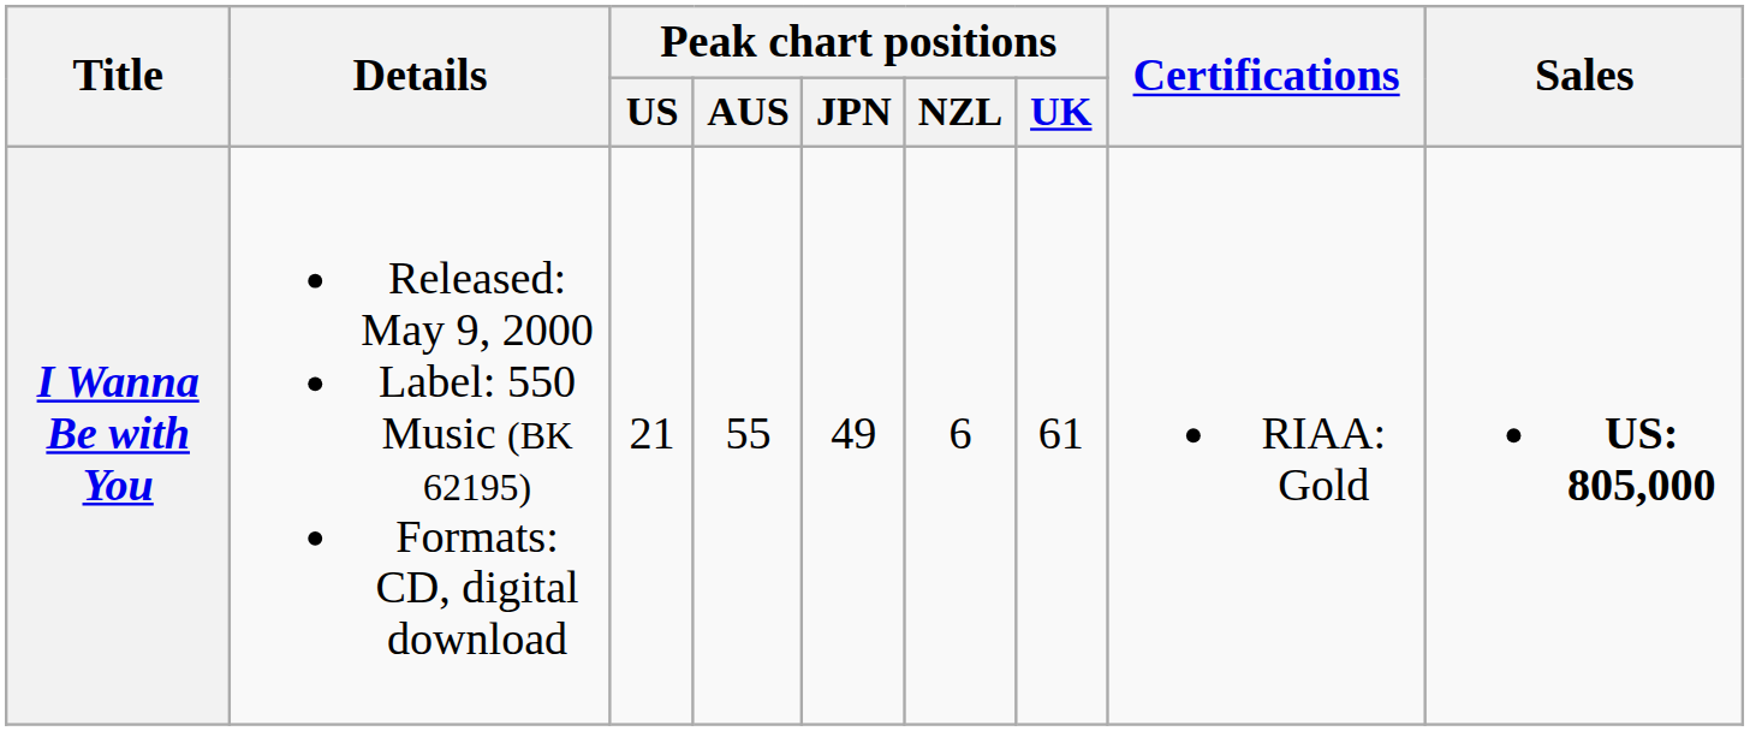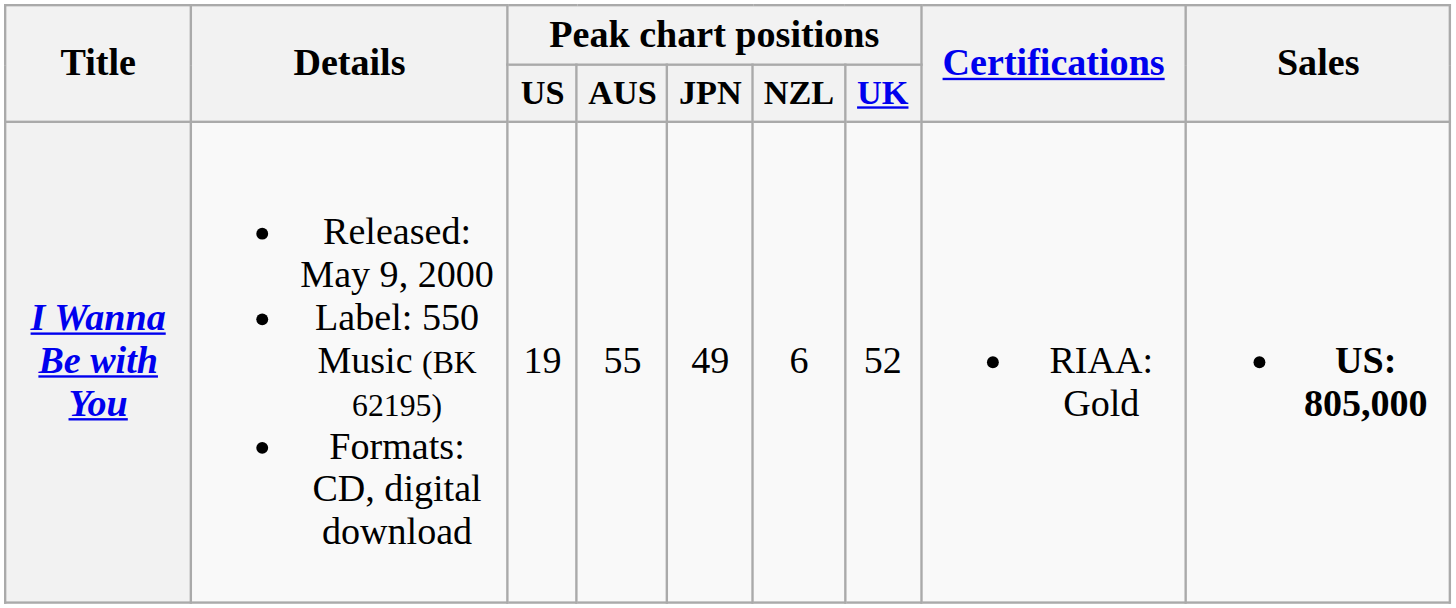I Wanna Be with You | Peak chart positions / US: 21 -> 19
I Wanna Be with You | Peak chart positions / UK: 61 -> 52
